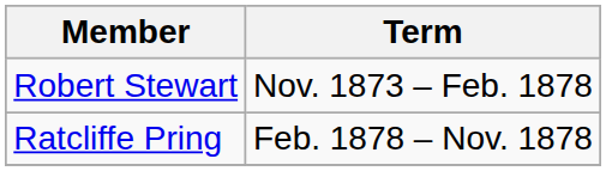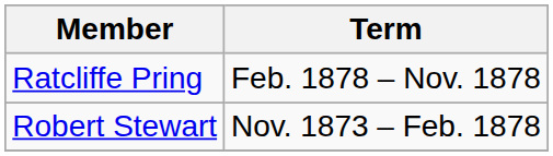rows swapped: Robert Stewart <-> Ratcliffe Pring
